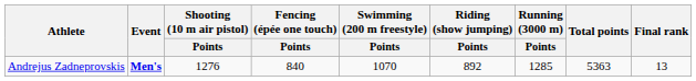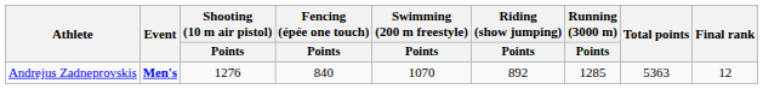Andrejus Zadneprovskis | Final rank: 13 -> 12
